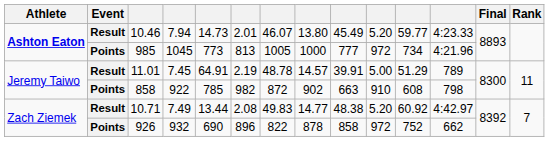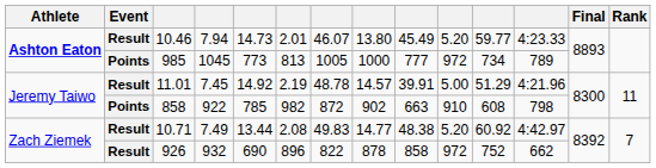985 | column 12: 4:21.96 -> 789
11.01 | column 5: 64.91 -> 14.92
11.01 | column 12: 789 -> 4:21.96
926 | Event: Points -> Result
